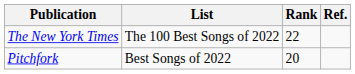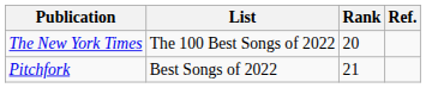The New York Times | Rank: 22 -> 20
Pitchfork | Rank: 20 -> 21
